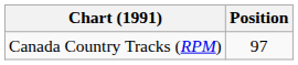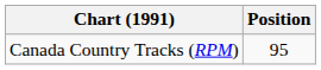Canada Country Tracks (RPM) | Position: 97 -> 95
